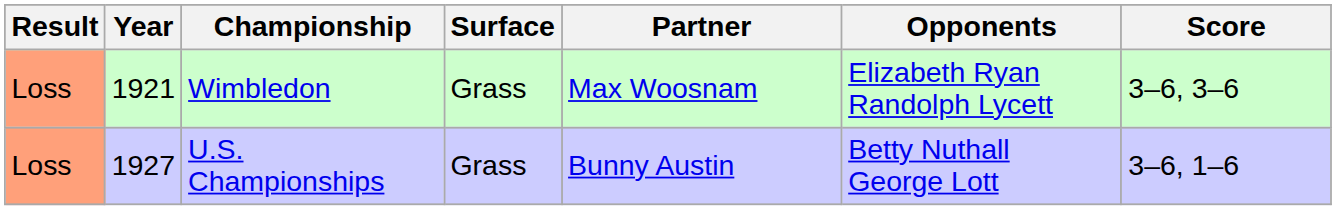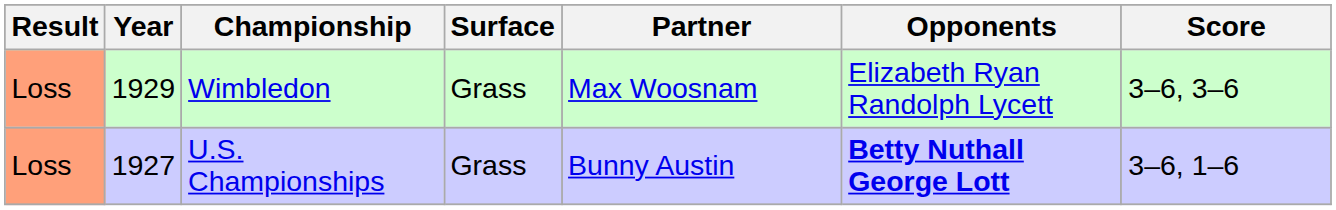Wimbledon | Year: 1921 -> 1929
U.S. Championships | Opponents: normal -> bold
